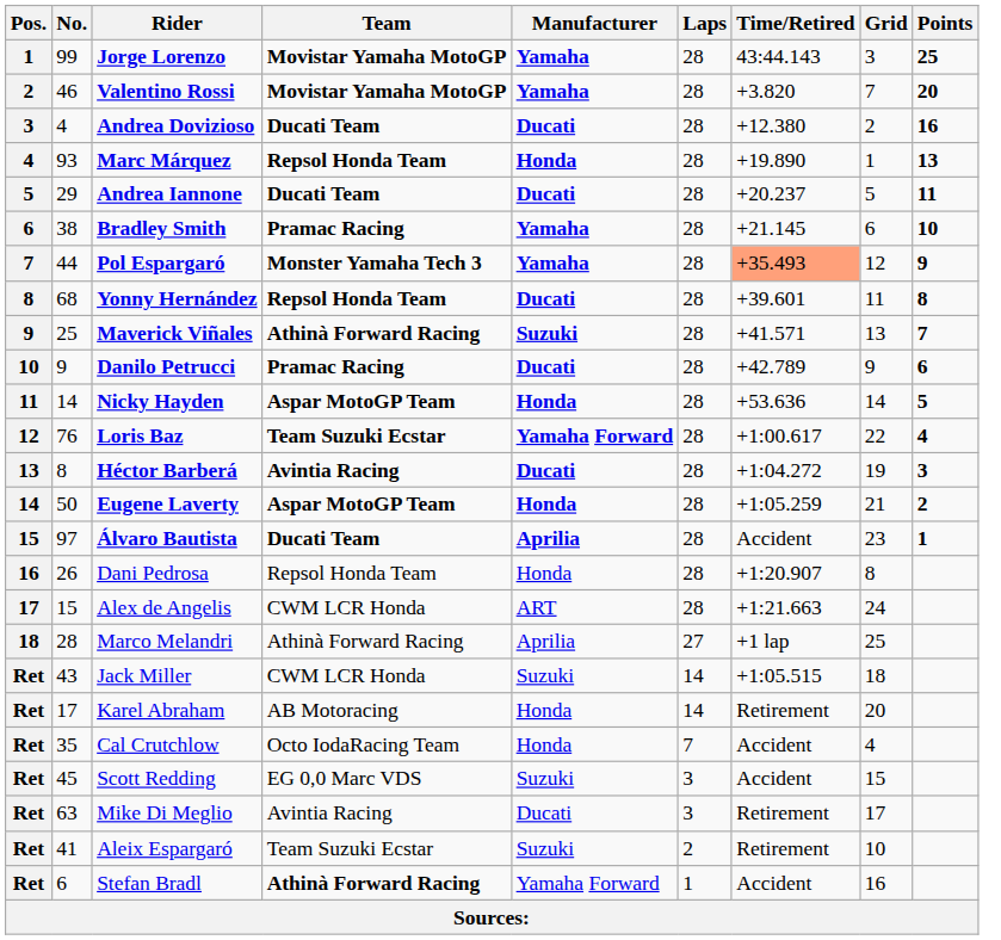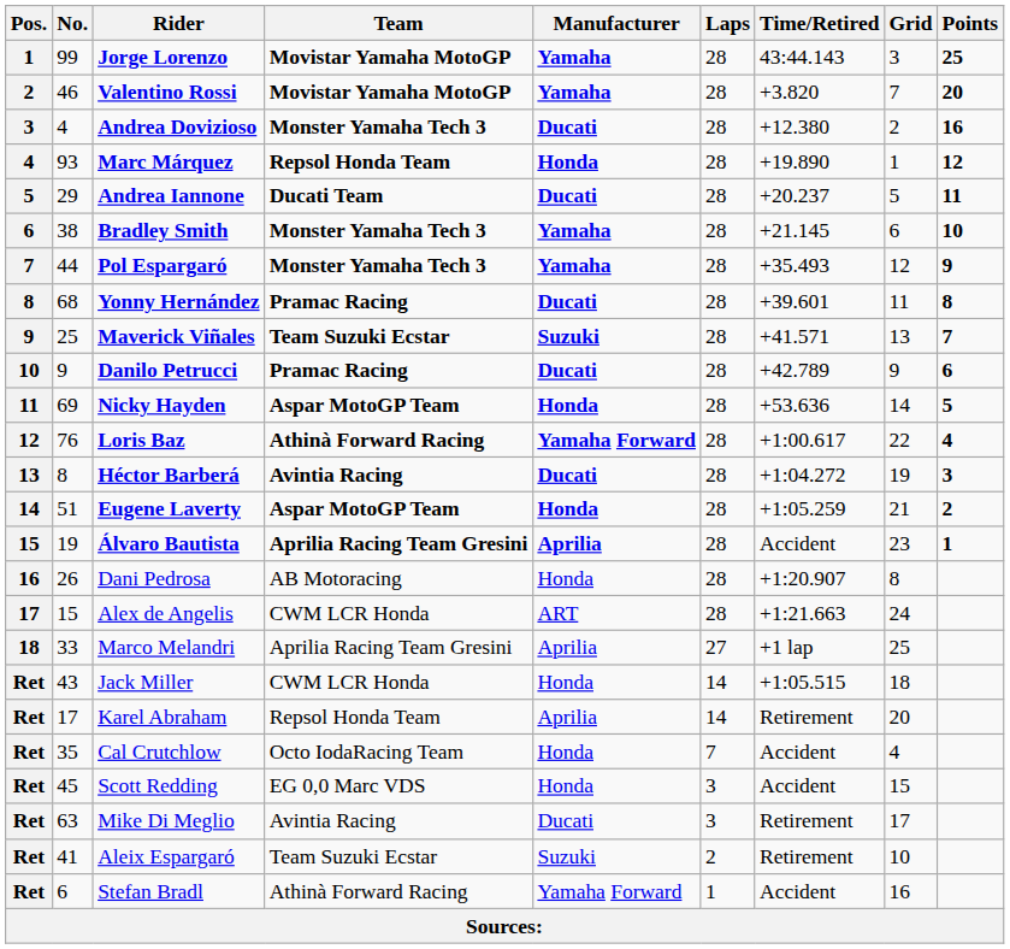Andrea Dovizioso | Team: Ducati Team -> Monster Yamaha Tech 3
Marc Márquez | Points: 13 -> 12
Bradley Smith | Team: Pramac Racing -> Monster Yamaha Tech 3
Pol Espargaró | Time/Retired: lightsalmon background -> no background
Yonny Hernández | Team: Repsol Honda Team -> Pramac Racing
Maverick Viñales | Team: Athinà Forward Racing -> Team Suzuki Ecstar
Nicky Hayden | No.: 14 -> 69
Loris Baz | Team: Team Suzuki Ecstar -> Athinà Forward Racing
Eugene Laverty | No.: 50 -> 51
Álvaro Bautista | No.: 97 -> 19
Álvaro Bautista | Team: Ducati Team -> Aprilia Racing Team Gresini
Dani Pedrosa | Team: Repsol Honda Team -> AB Motoracing
Marco Melandri | No.: 28 -> 33
Marco Melandri | Team: Athinà Forward Racing -> Aprilia Racing Team Gresini
Jack Miller | Manufacturer: Suzuki -> Honda
Karel Abraham | Team: AB Motoracing -> Repsol Honda Team
Karel Abraham | Manufacturer: Honda -> Aprilia
Scott Redding | Manufacturer: Suzuki -> Honda
Stefan Bradl | Team: bold -> normal
